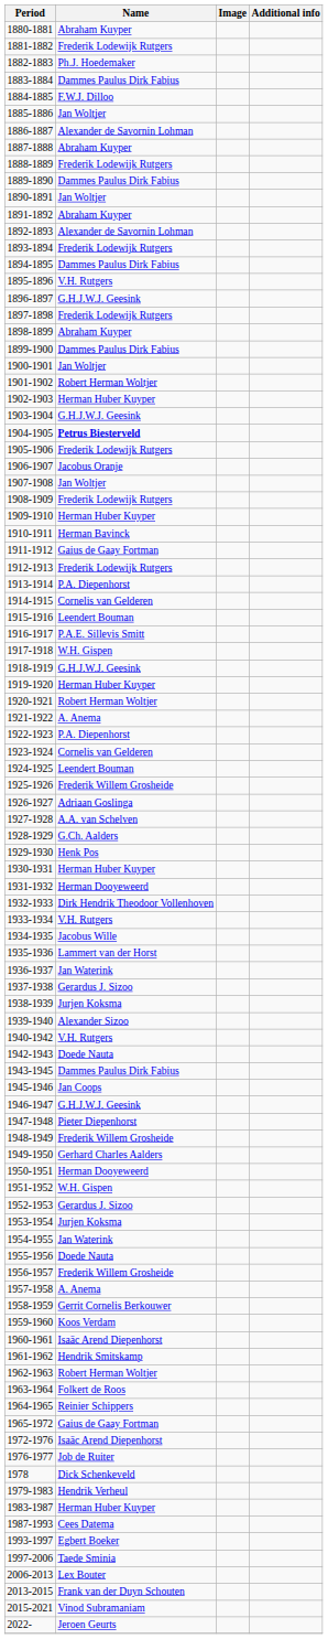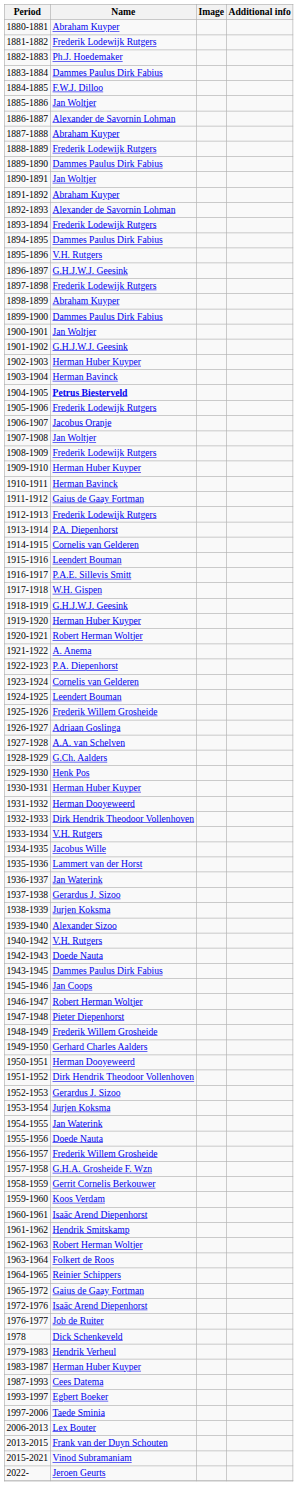1901-1902 | Name: Robert Herman Woltjer -> G.H.J.W.J. Geesink
1903-1904 | Name: G.H.J.W.J. Geesink -> Herman Bavinck
1946-1947 | Name: G.H.J.W.J. Geesink -> Robert Herman Woltjer
1951-1952 | Name: W.H. Gispen -> Dirk Hendrik Theodoor Vollenhoven
1957-1958 | Name: A. Anema -> G.H.A. Grosheide F. Wzn
